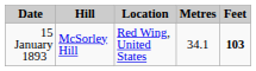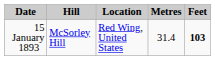15 January 1893 | Metres: 34.1 -> 31.4
